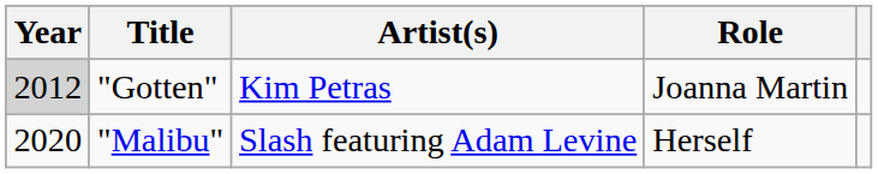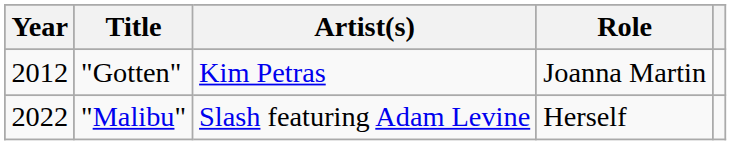"Gotten" | Year: lightgrey background -> no background
"Malibu" | Year: 2020 -> 2022
